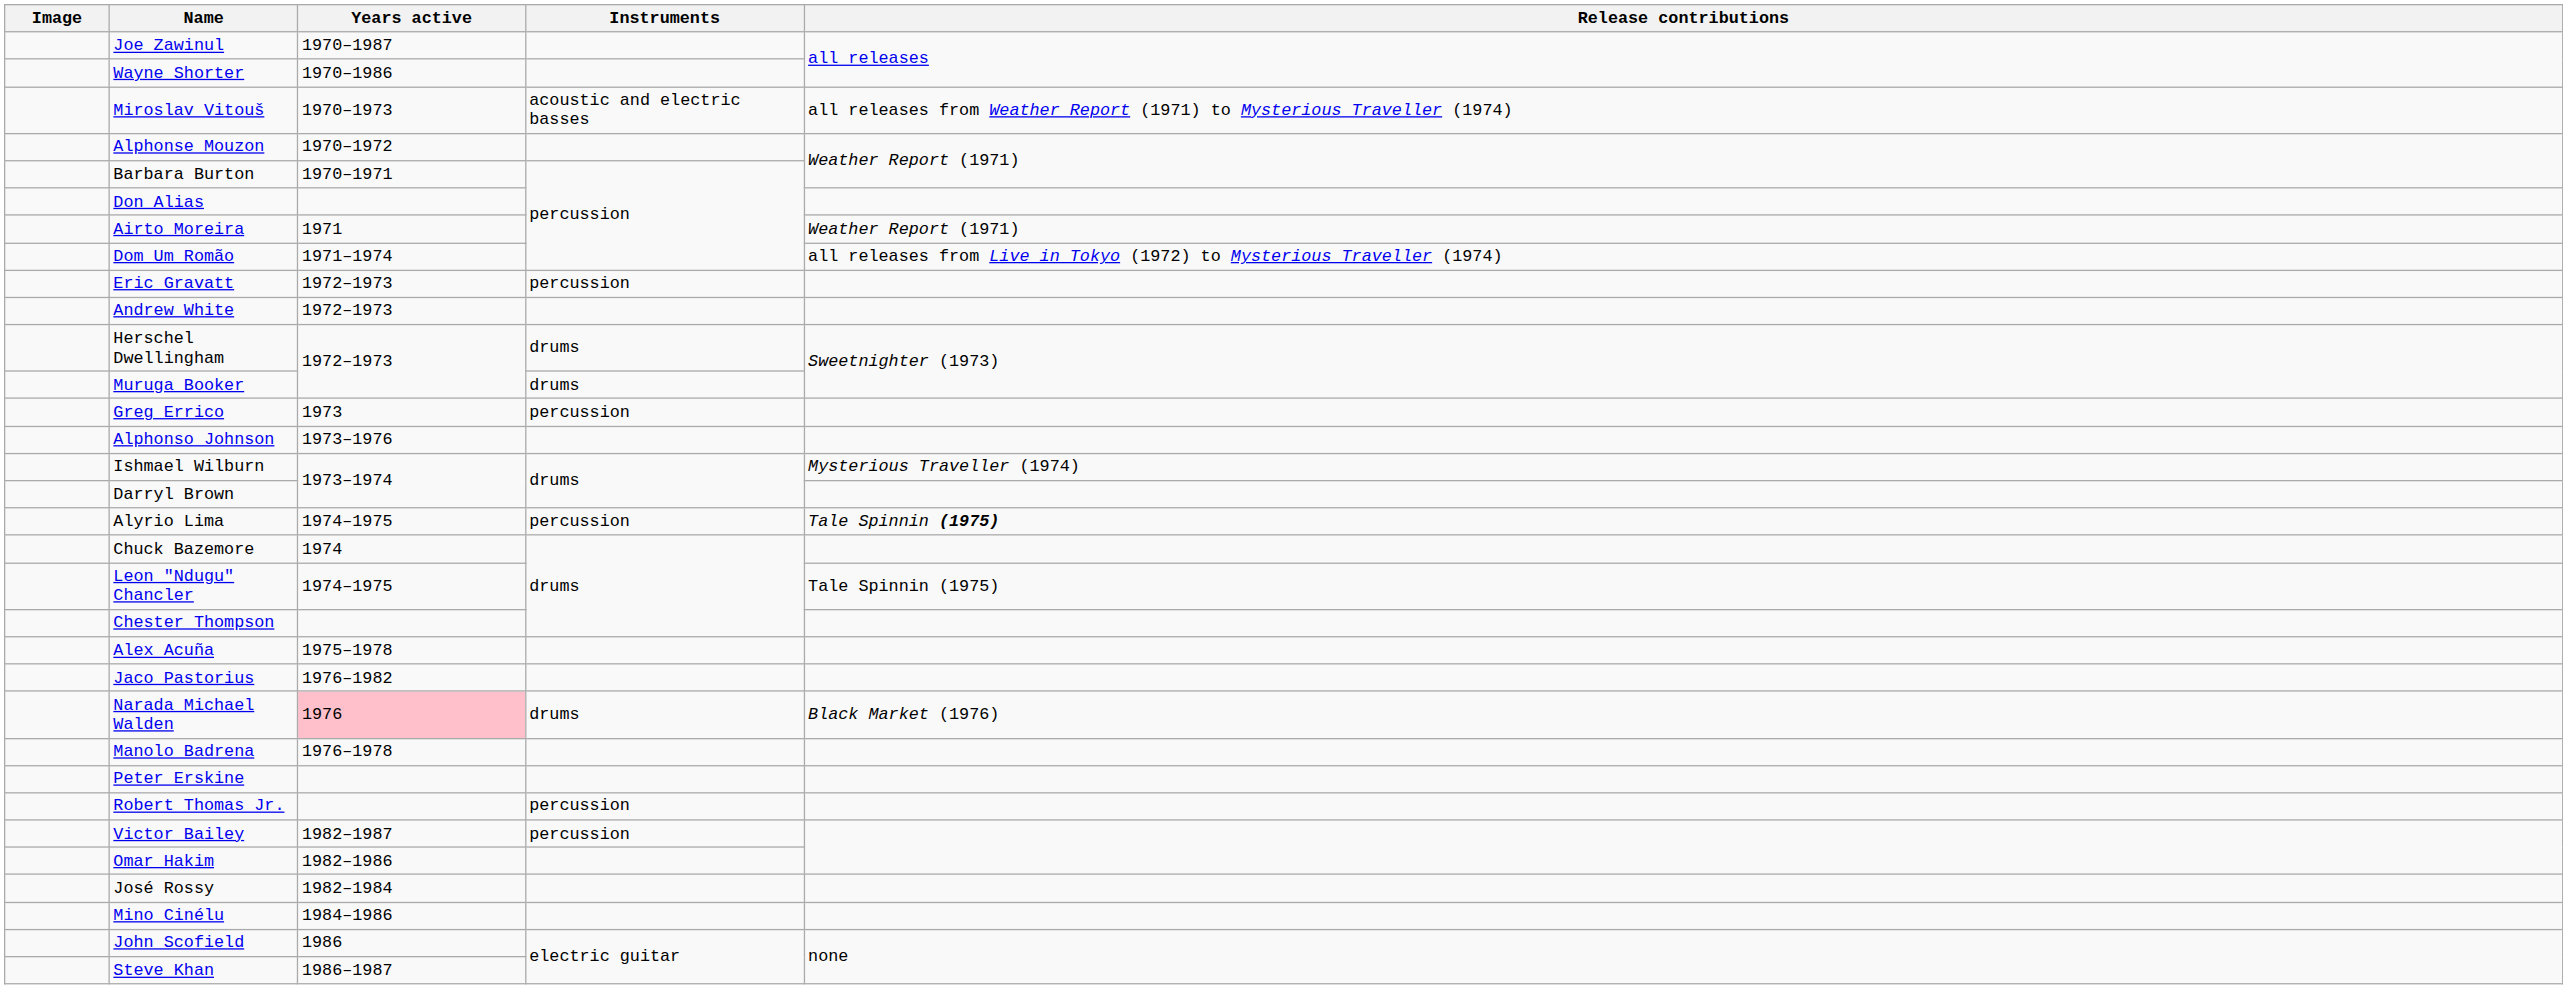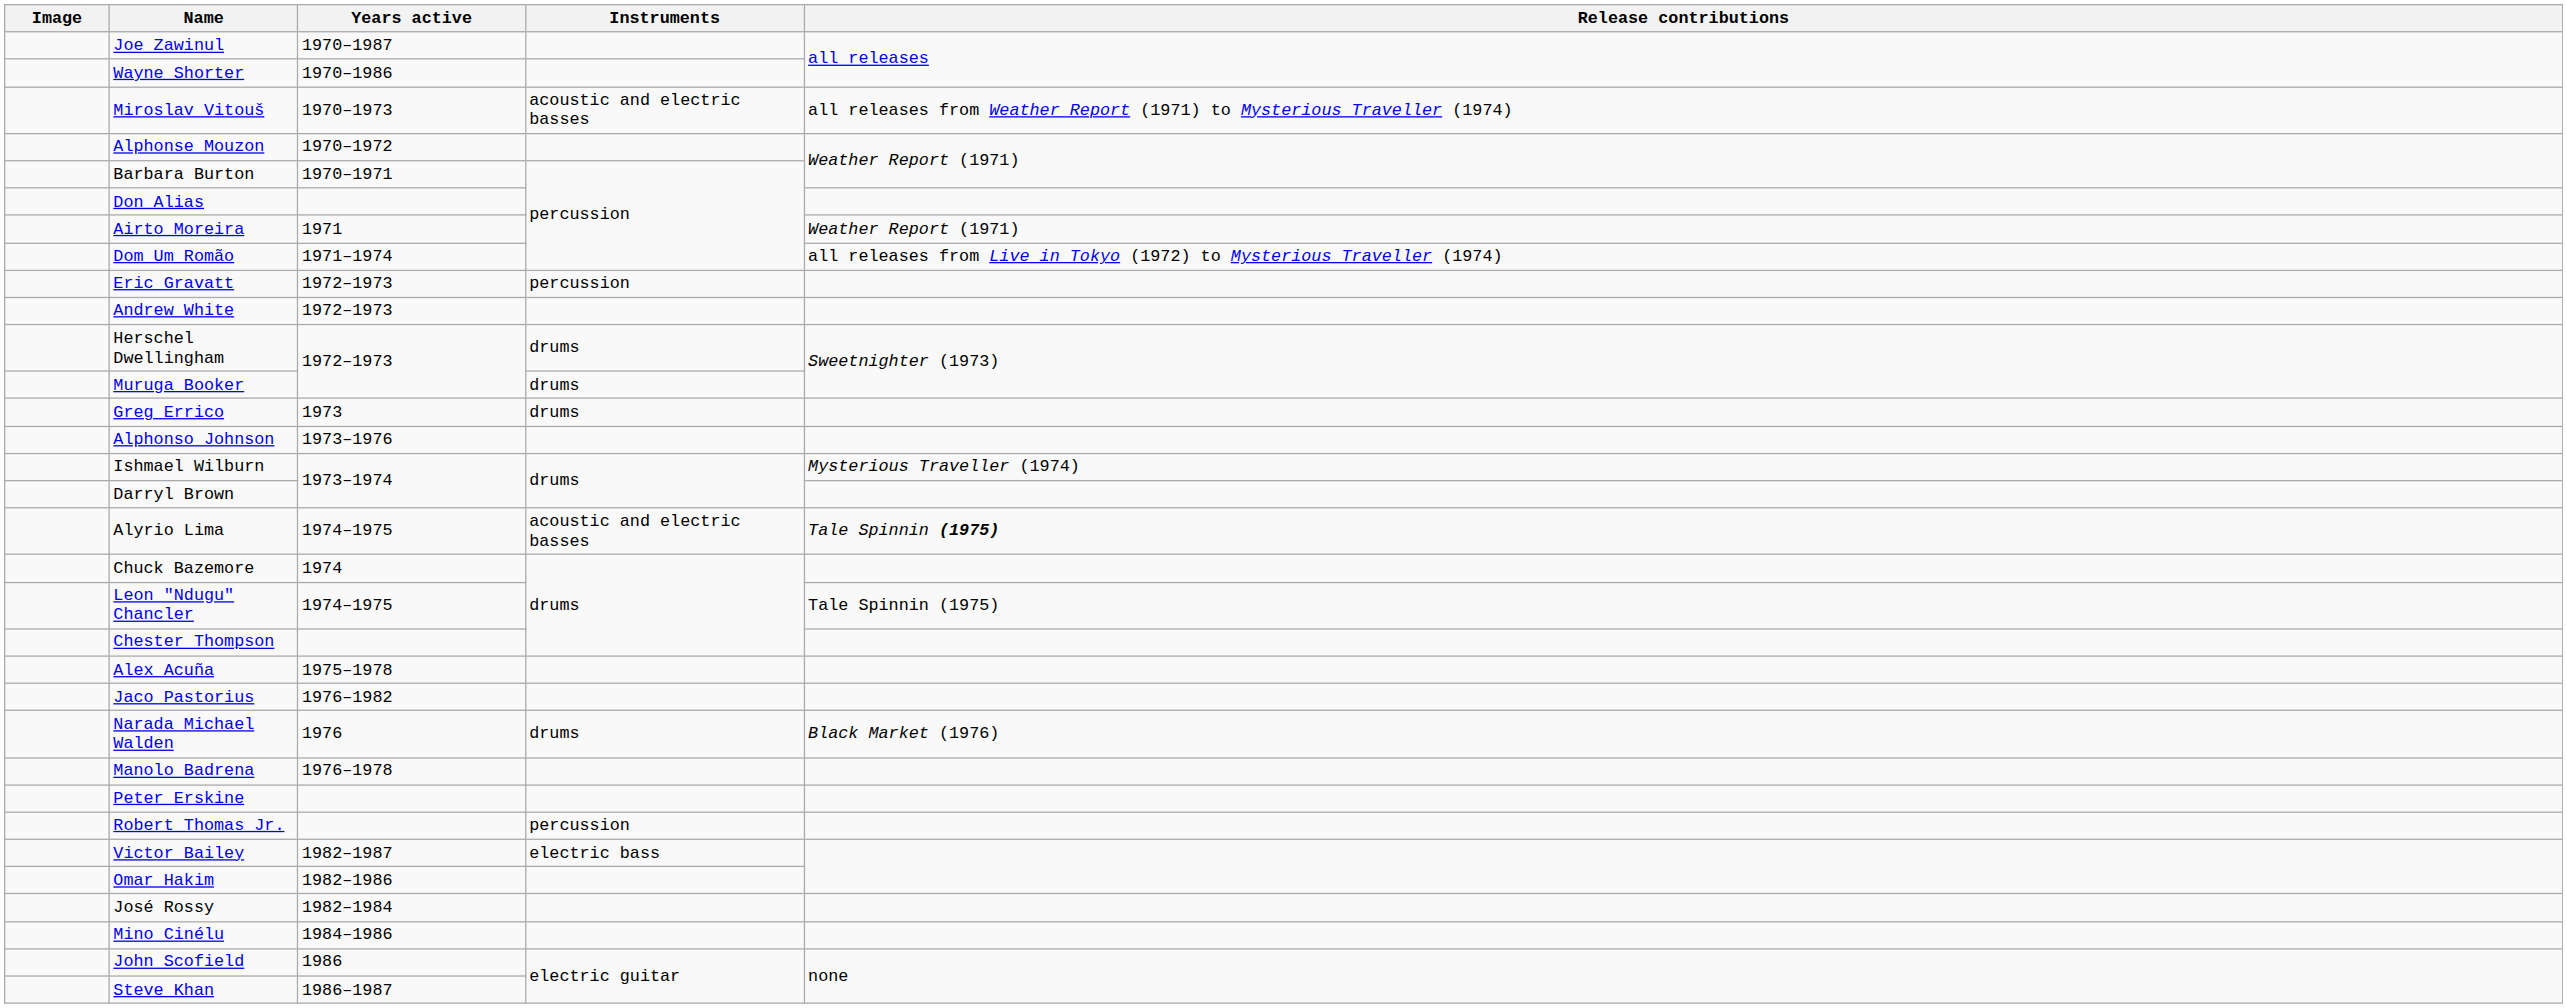Greg Errico | Instruments: percussion -> drums
Alyrio Lima | Instruments: percussion -> acoustic and electric basses
Narada Michael Walden | Years active: pink background -> no background
Victor Bailey | Instruments: percussion -> electric bass
